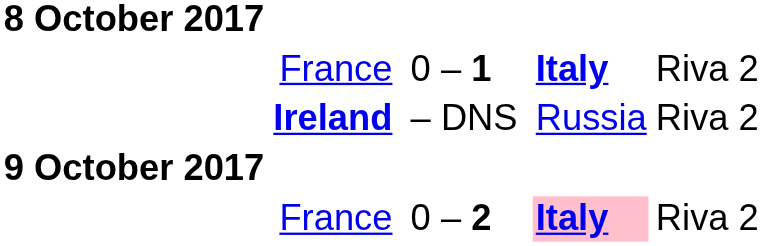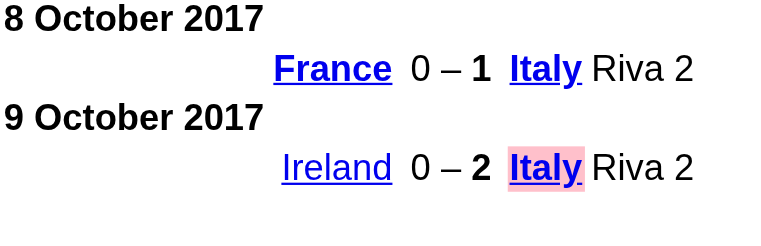0 – 1 | column 2: normal -> bold
- row: Ireland | – DNS | Russia | Riva 2
0 – 2 | column 2: France -> Ireland
